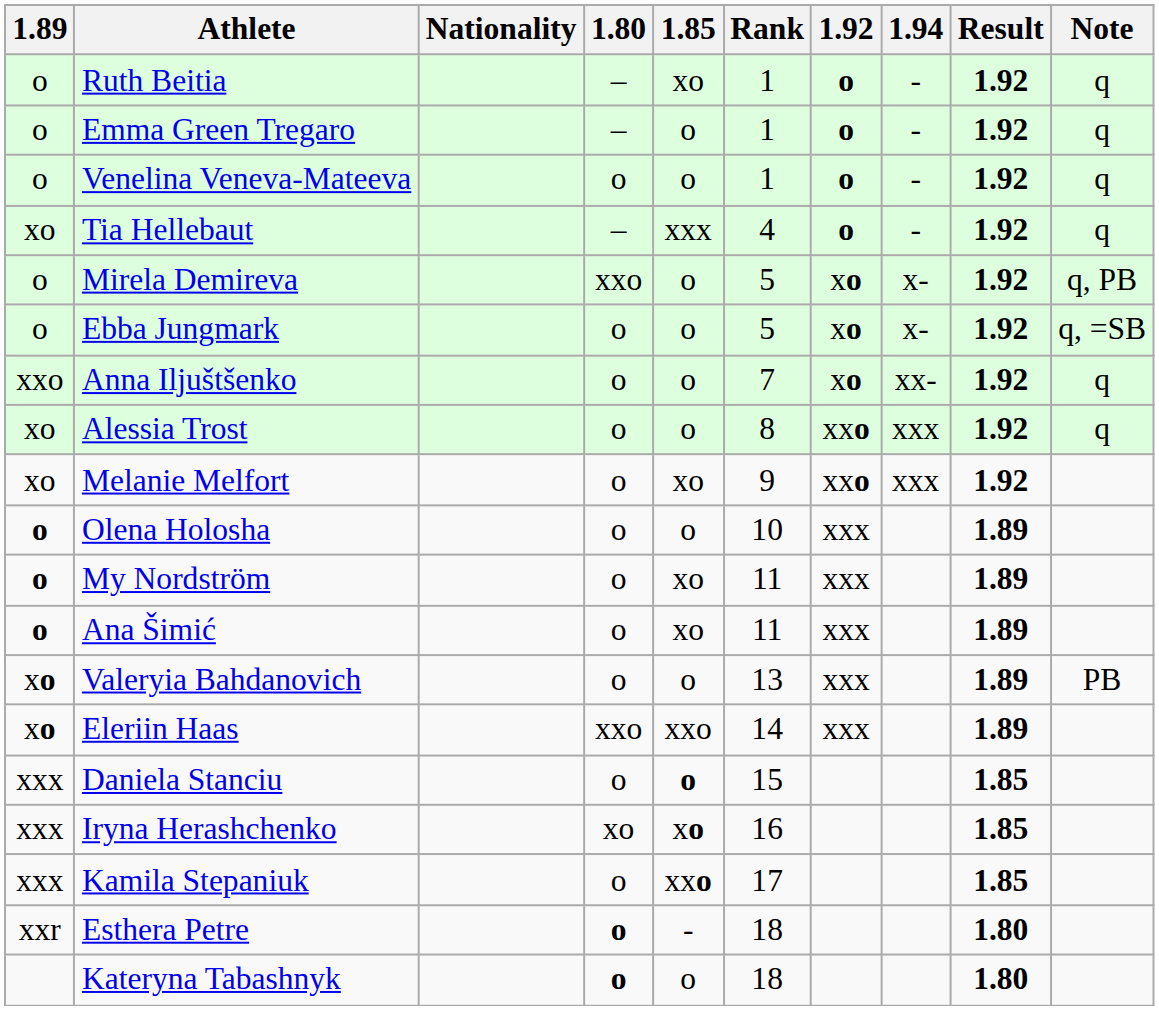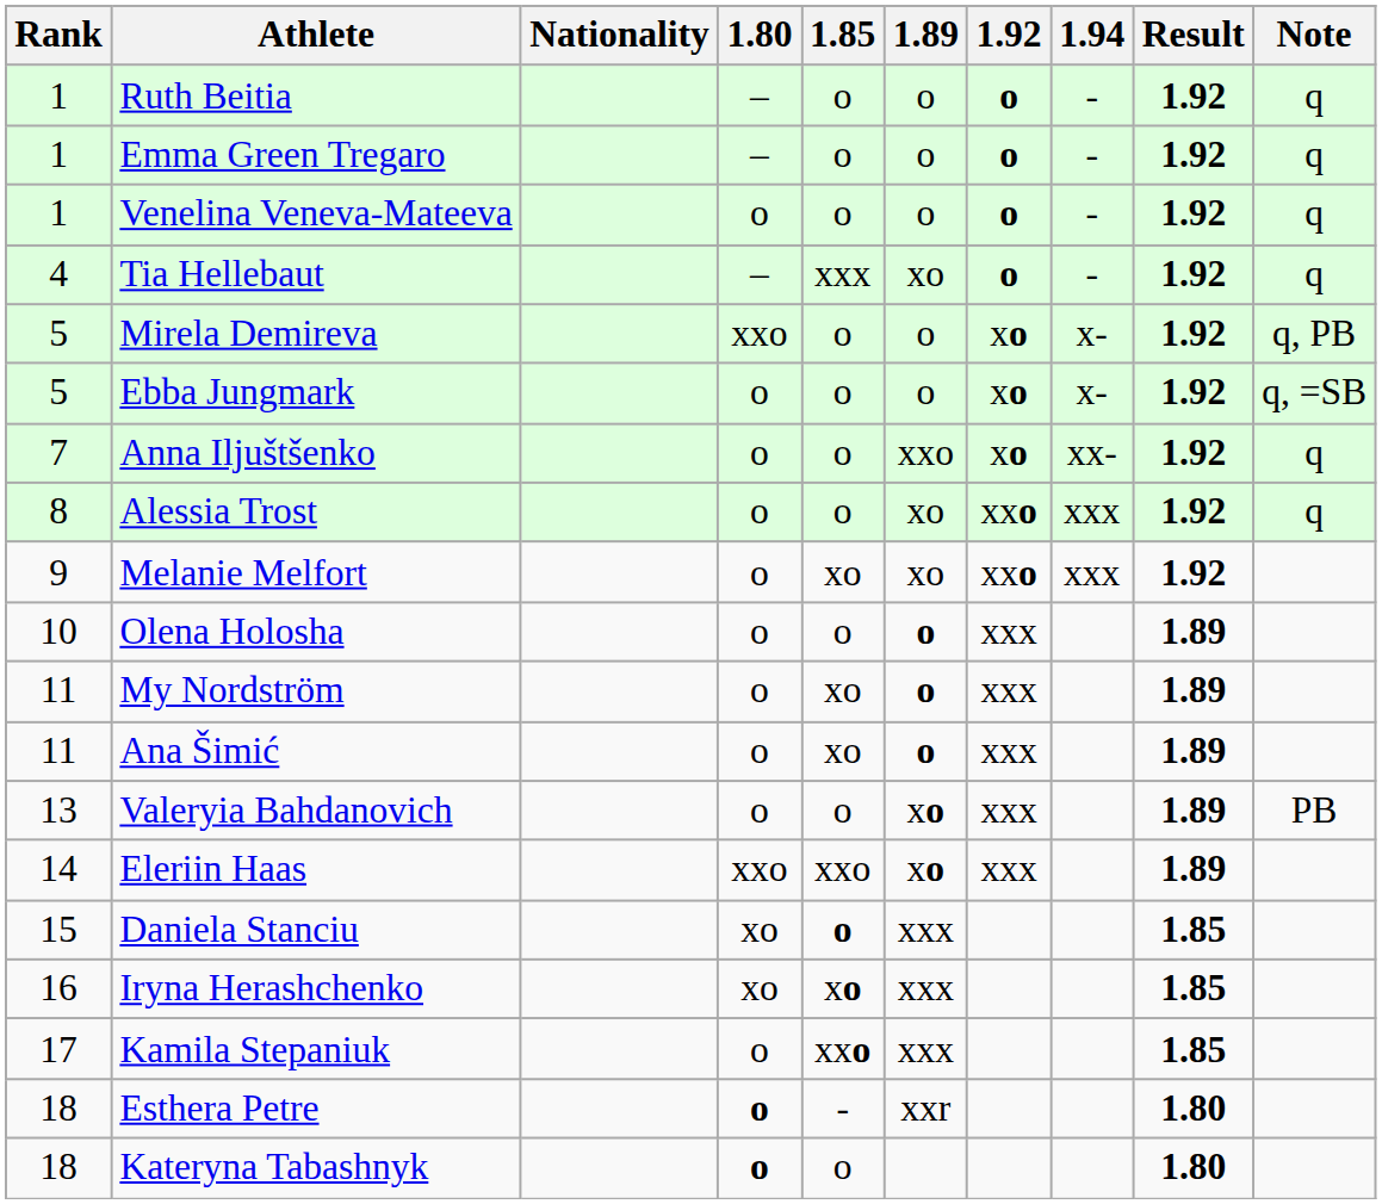columns swapped: Rank <-> 1.89
Ruth Beitia | 1.85: xo -> o
Daniela Stanciu | 1.80: o -> xo
